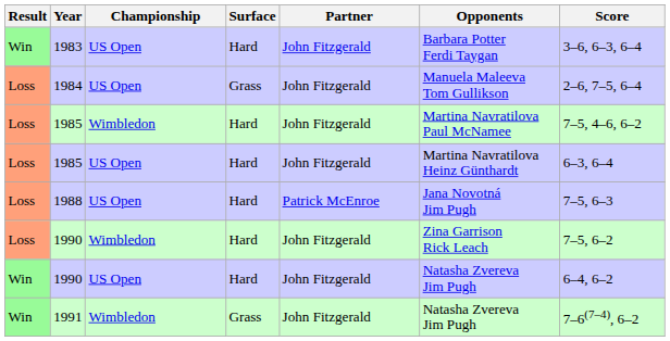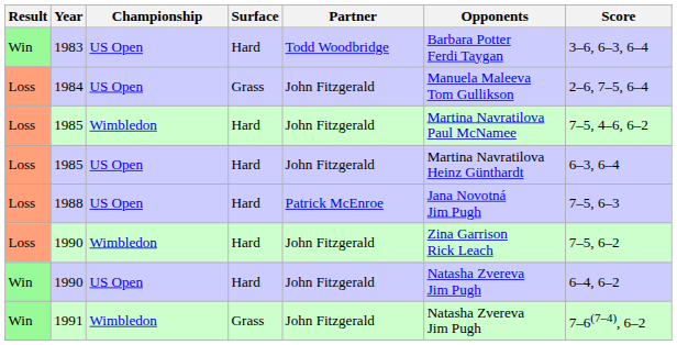1983 | Partner: John Fitzgerald -> Todd Woodbridge
